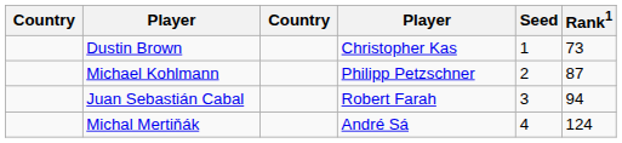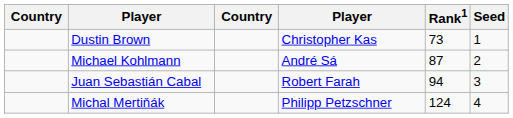columns swapped: Rank1 <-> Seed
Michael Kohlmann | column 4: Philipp Petzschner -> André Sá
Michal Mertiňák | column 4: André Sá -> Philipp Petzschner
